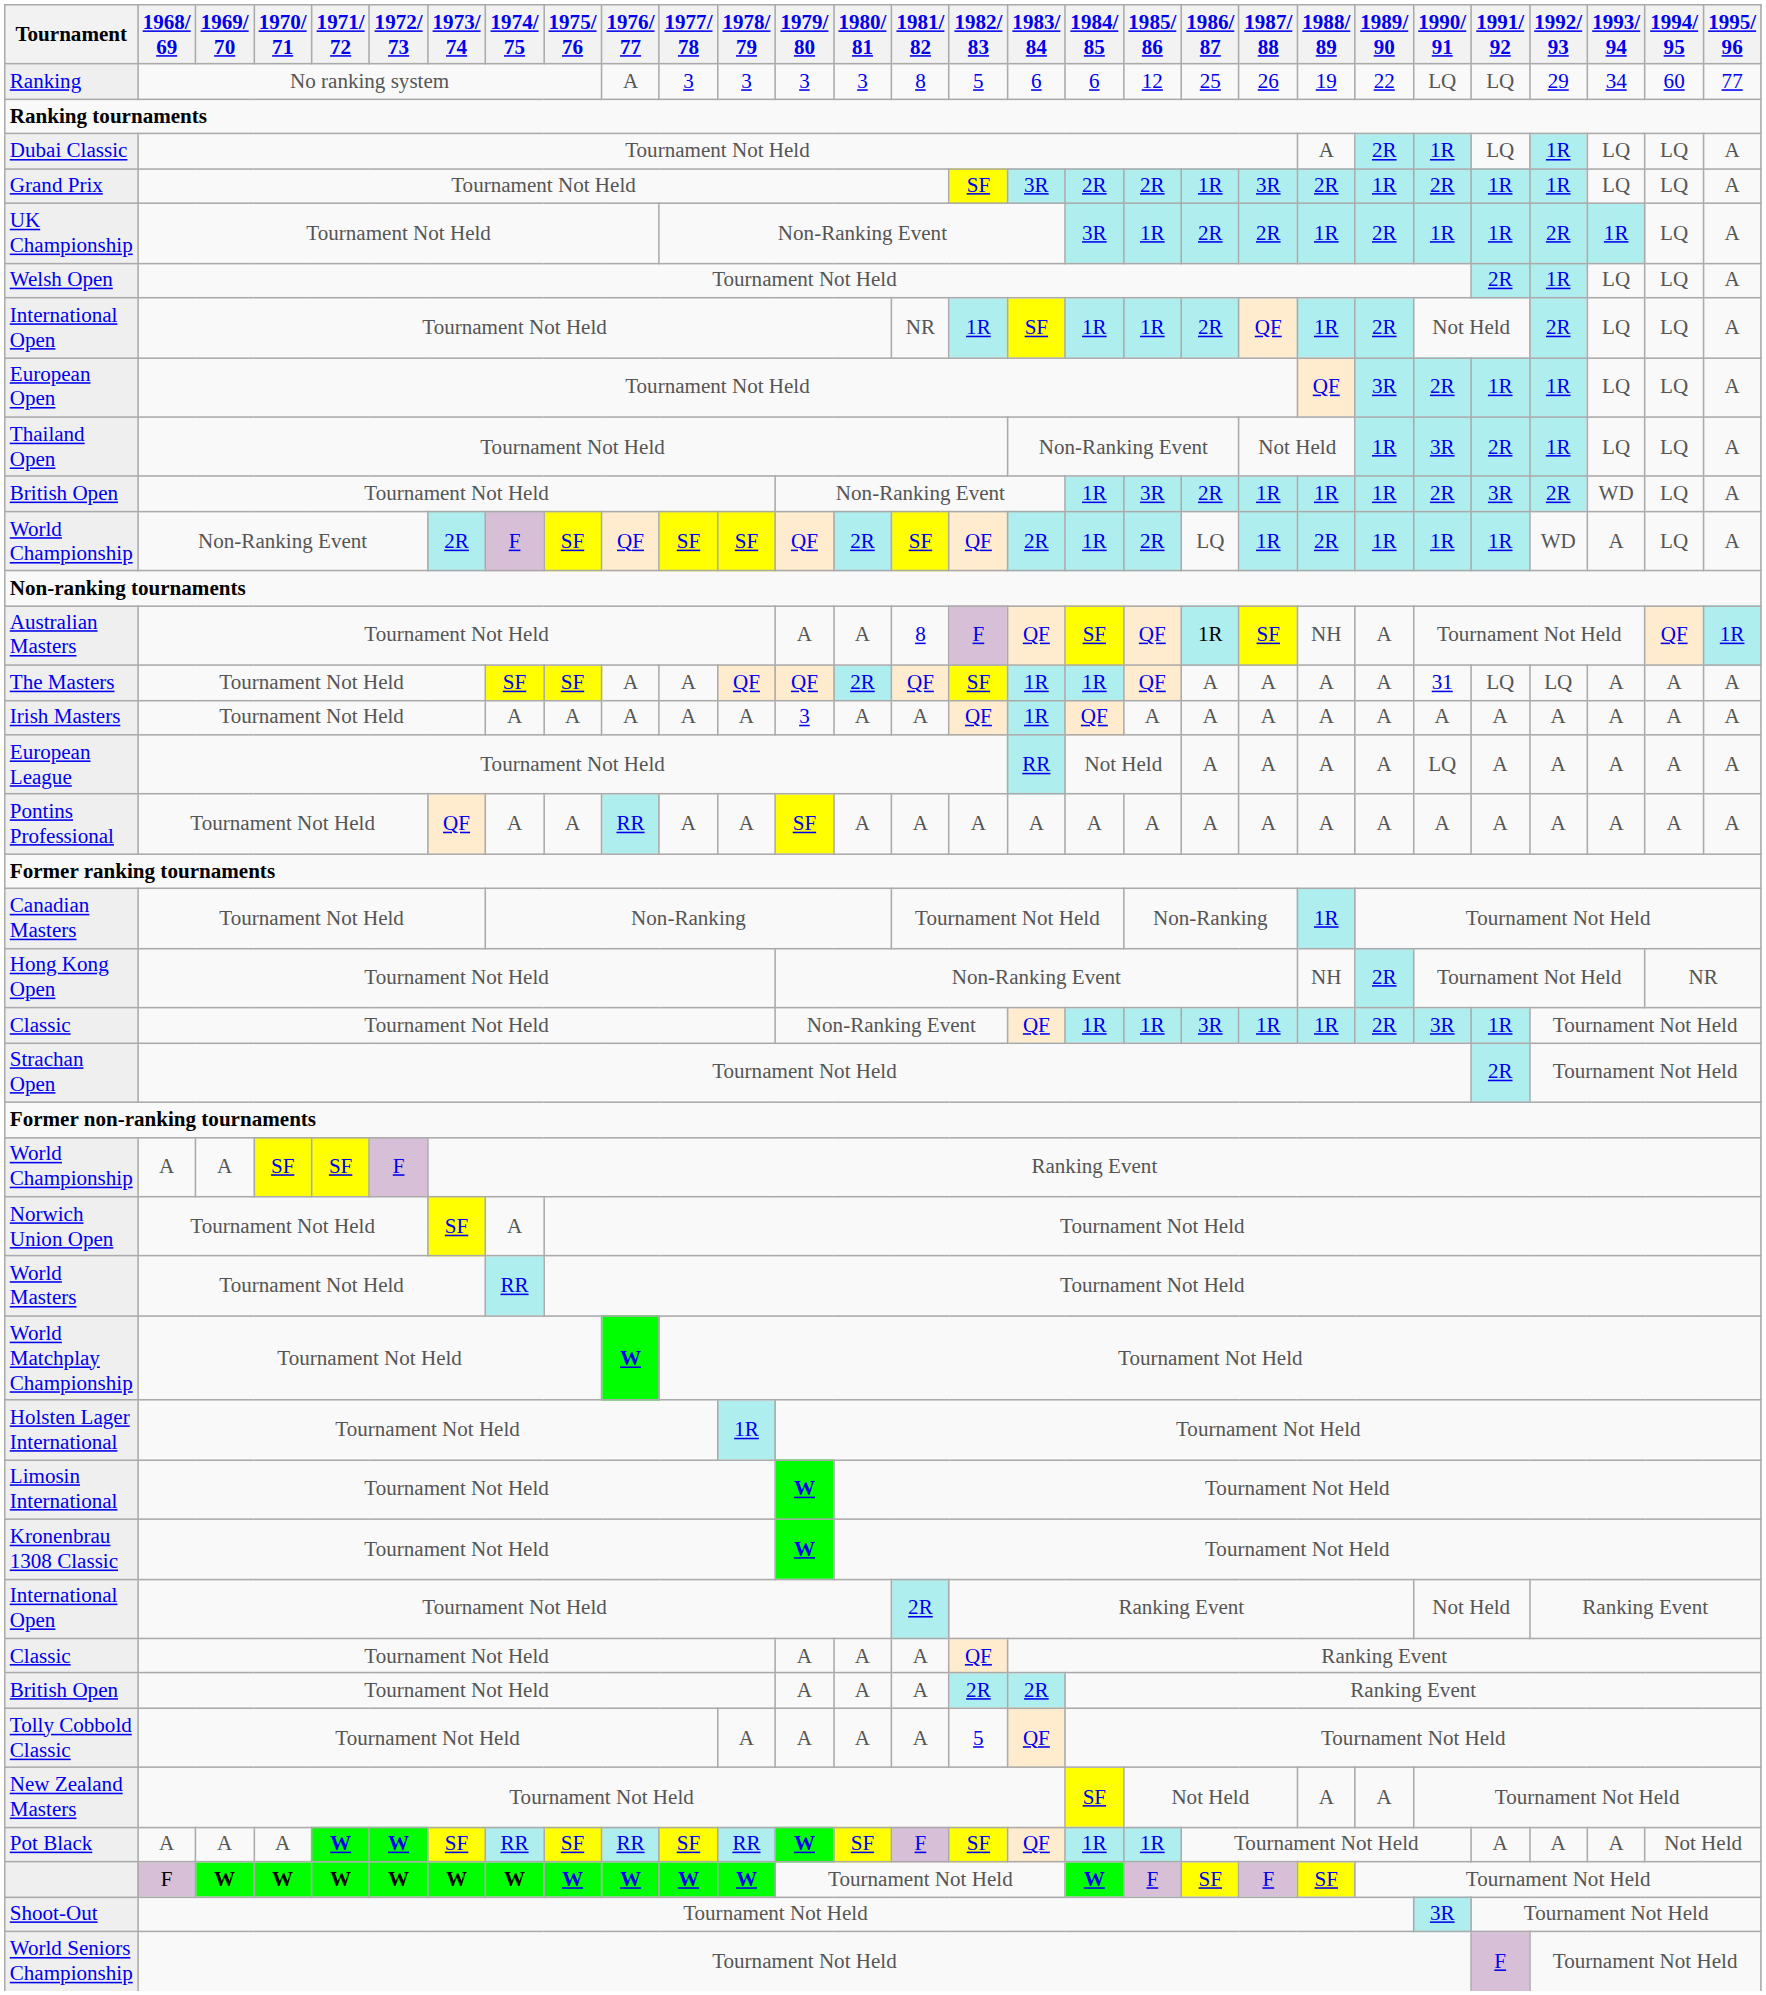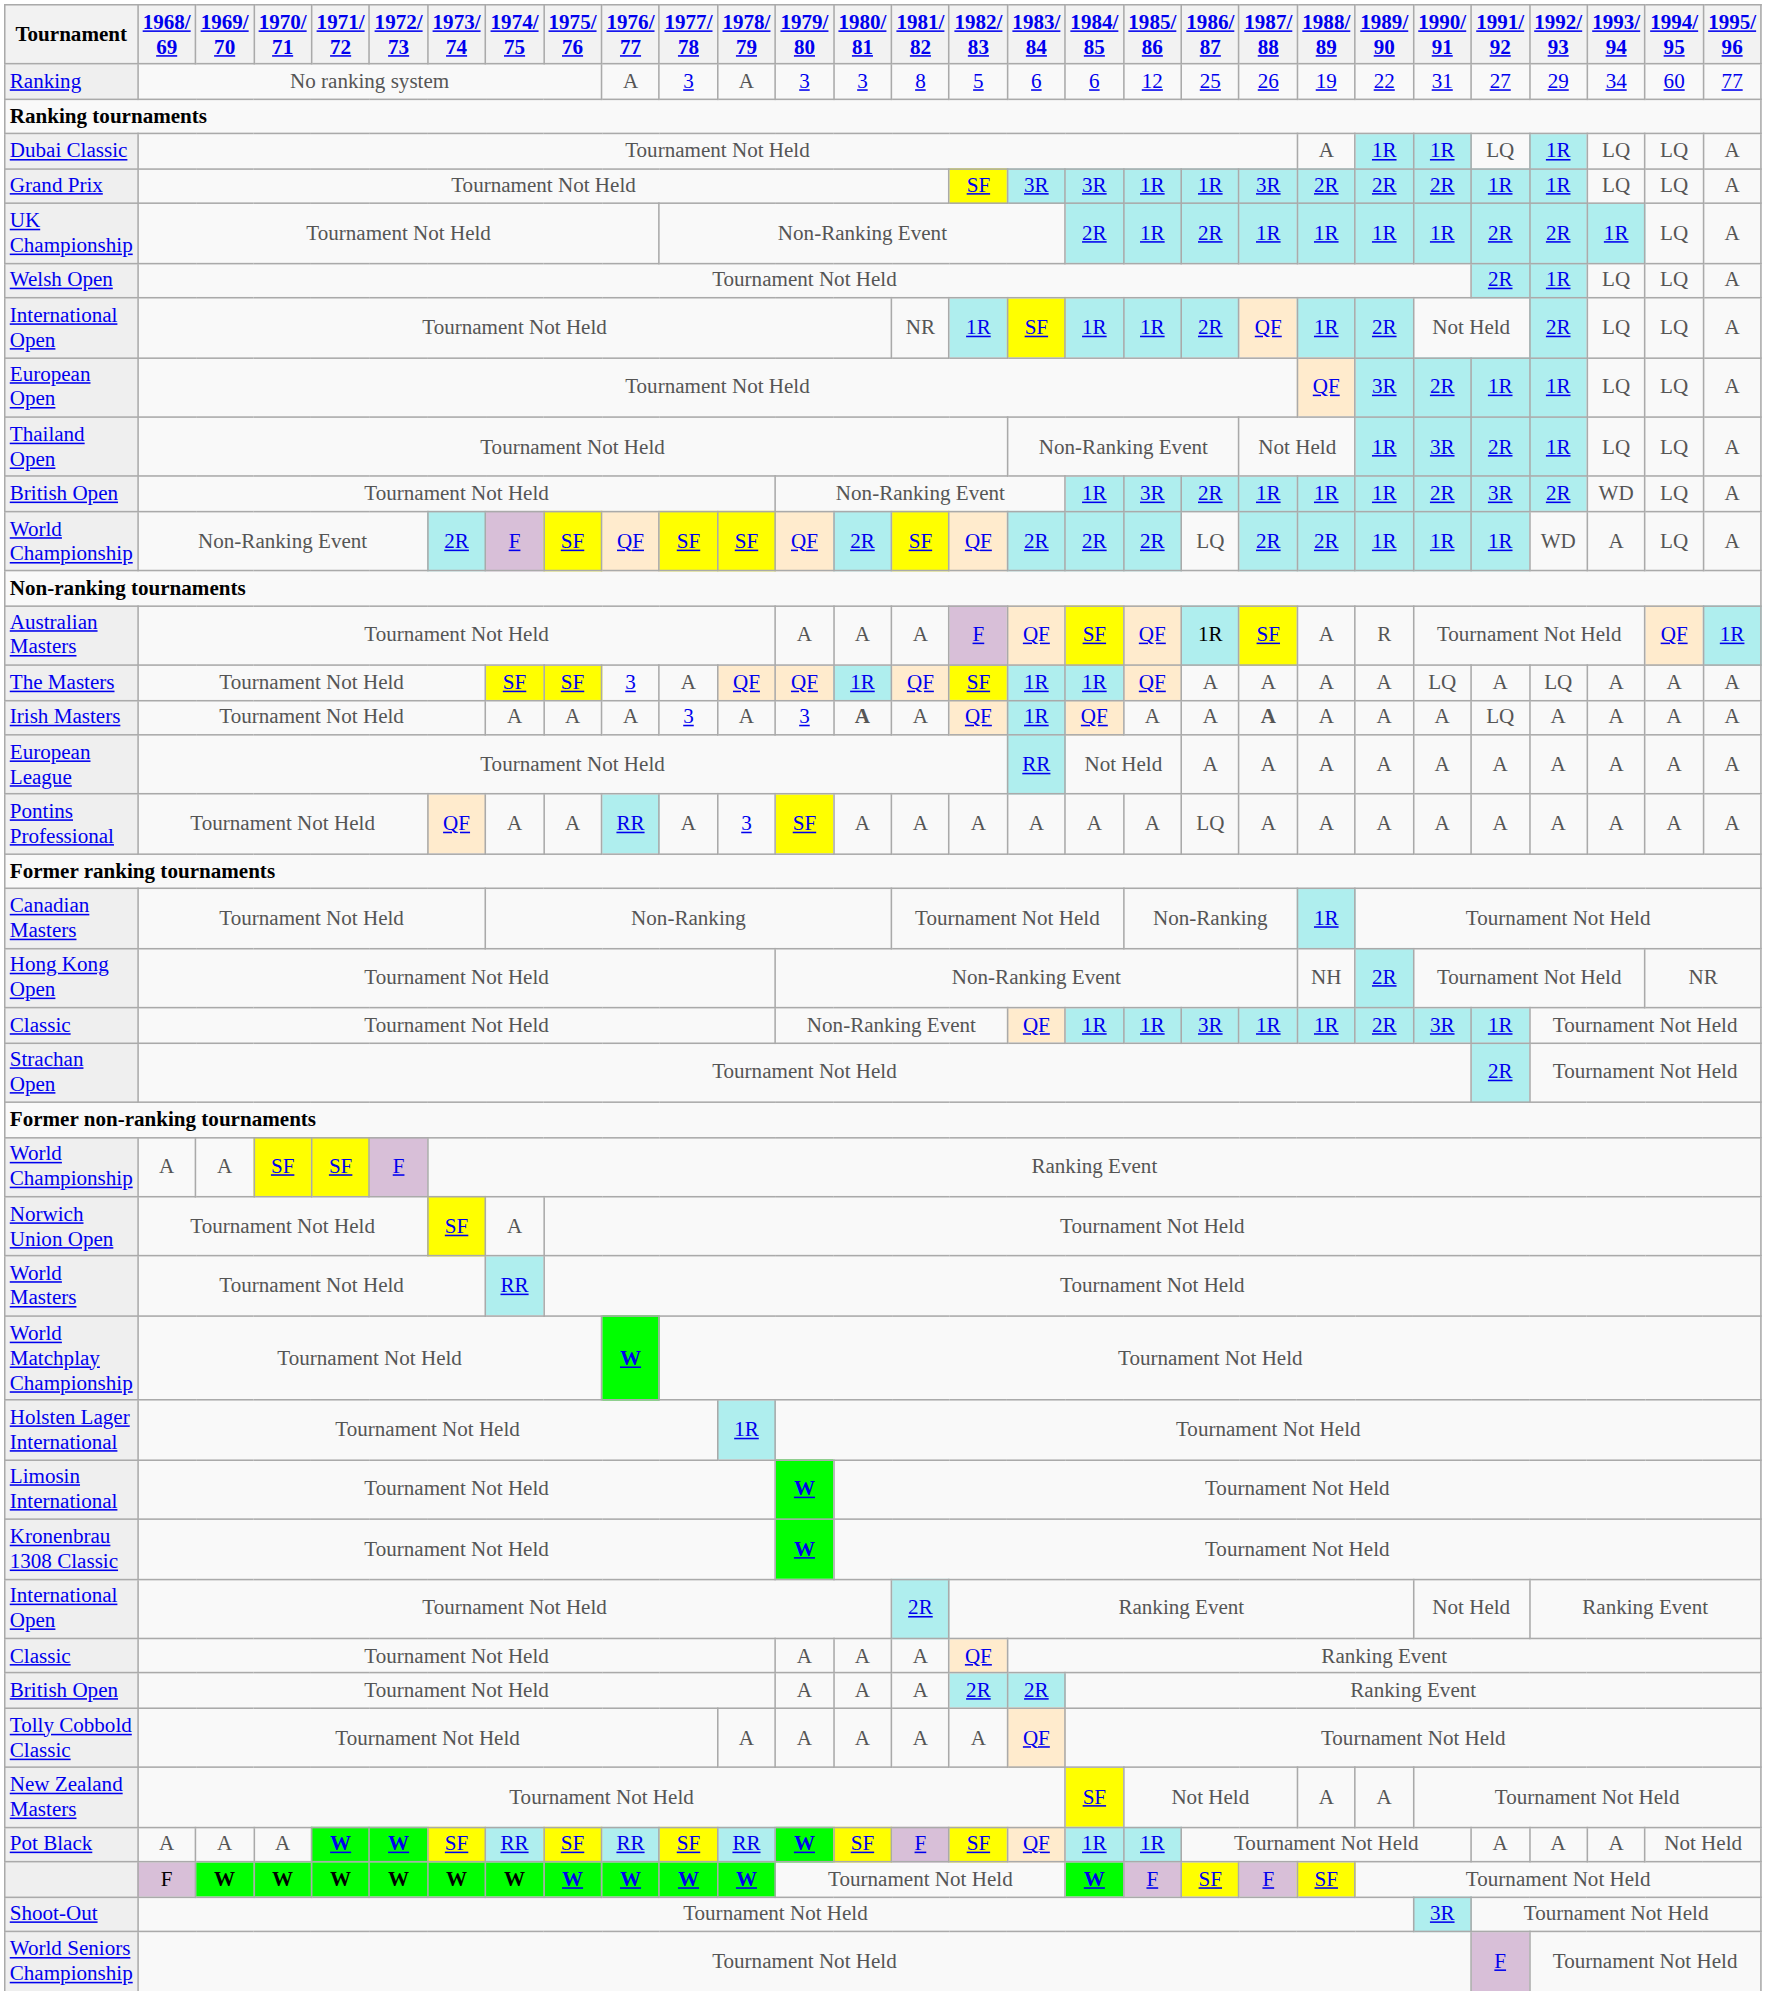Ranking | 1978/ 79: 3 -> A
Ranking | 1990/ 91: LQ -> 31
Ranking | 1991/ 92: LQ -> 27
Dubai Classic | 1989/ 90: 2R -> 1R
Grand Prix | 1984/ 85: 2R -> 3R
Grand Prix | 1985/ 86: 2R -> 1R
Grand Prix | 1989/ 90: 1R -> 2R
UK Championship | 1984/ 85: 3R -> 2R
UK Championship | 1987/ 88: 2R -> 1R
UK Championship | 1989/ 90: 2R -> 1R
UK Championship | 1991/ 92: 1R -> 2R
World Championship / Non-Ranking Event | 1984/ 85: 1R -> 2R
World Championship / Non-Ranking Event | 1987/ 88: 1R -> 2R
Australian Masters | 1981/ 82: 8 -> A
Australian Masters | 1988/ 89: NH -> A
Australian Masters | 1989/ 90: A -> R
The Masters | 1976/ 77: A -> 3
The Masters | 1980/ 81: 2R -> 1R
The Masters | 1990/ 91: 31 -> LQ
The Masters | 1991/ 92: LQ -> A
Irish Masters | 1977/ 78: A -> 3
Irish Masters | 1980/ 81: normal -> bold
Irish Masters | 1987/ 88: normal -> bold
Irish Masters | 1991/ 92: A -> LQ
European League | 1990/ 91: LQ -> A
Pontins Professional | 1978/ 79: A -> 3
Pontins Professional | 1986/ 87: A -> LQ
Tolly Cobbold Classic | 1982/ 83: 5 -> A
